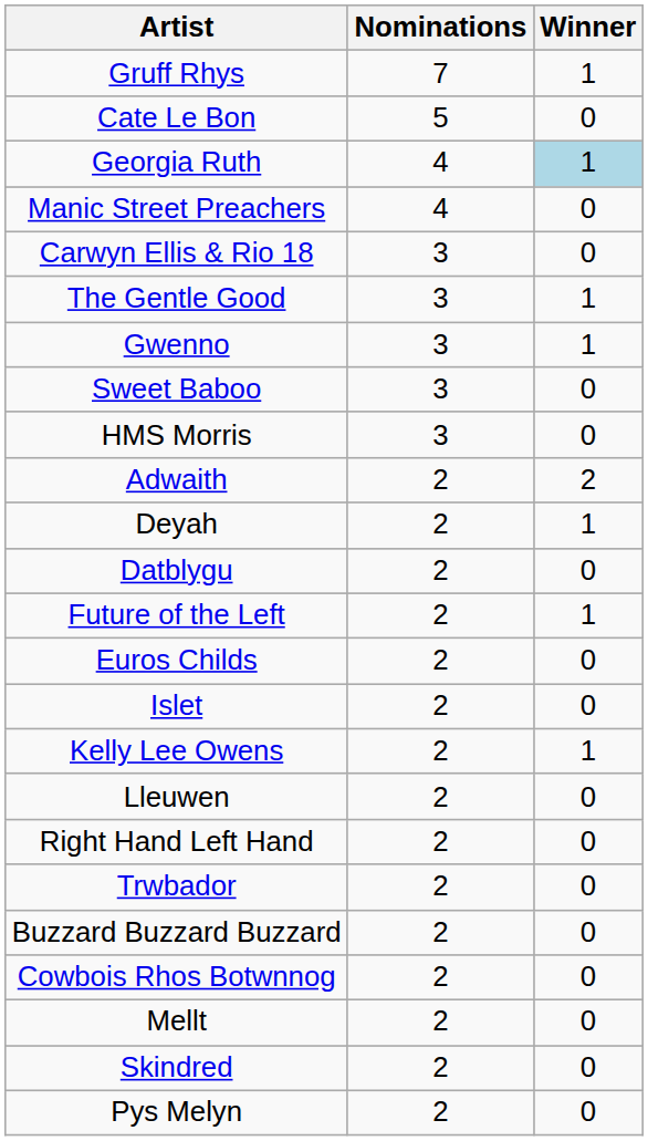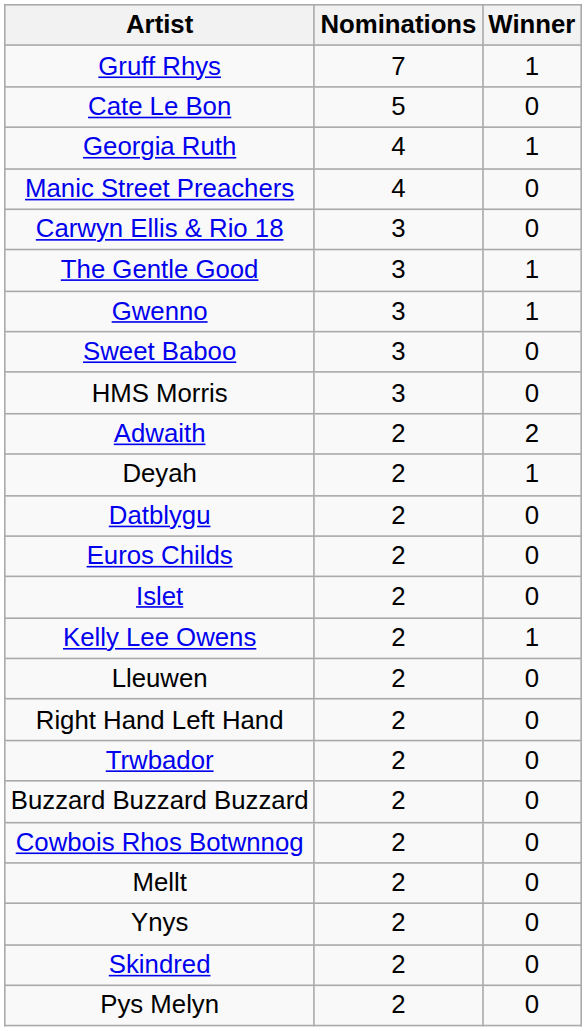Georgia Ruth | Winner: lightblue background -> no background
- row: Future of the Left | 2 | 1
+ row: Ynys | 2 | 0
